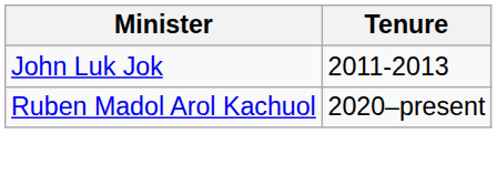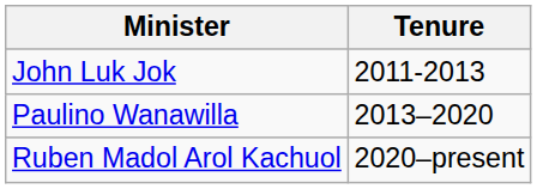+ row: Paulino Wanawilla | 2013–2020
